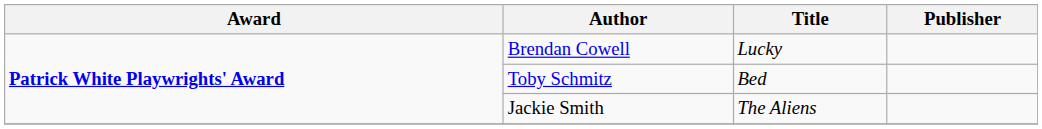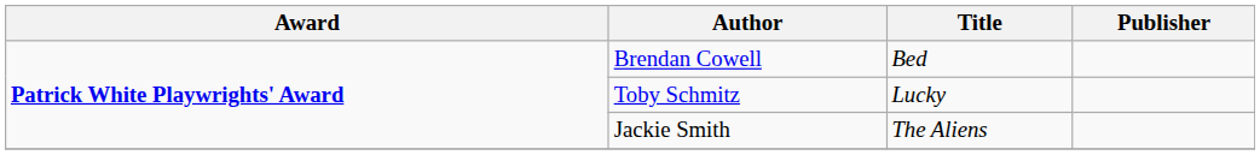Brendan Cowell | Title: Lucky -> Bed
Toby Schmitz | Title: Bed -> Lucky
